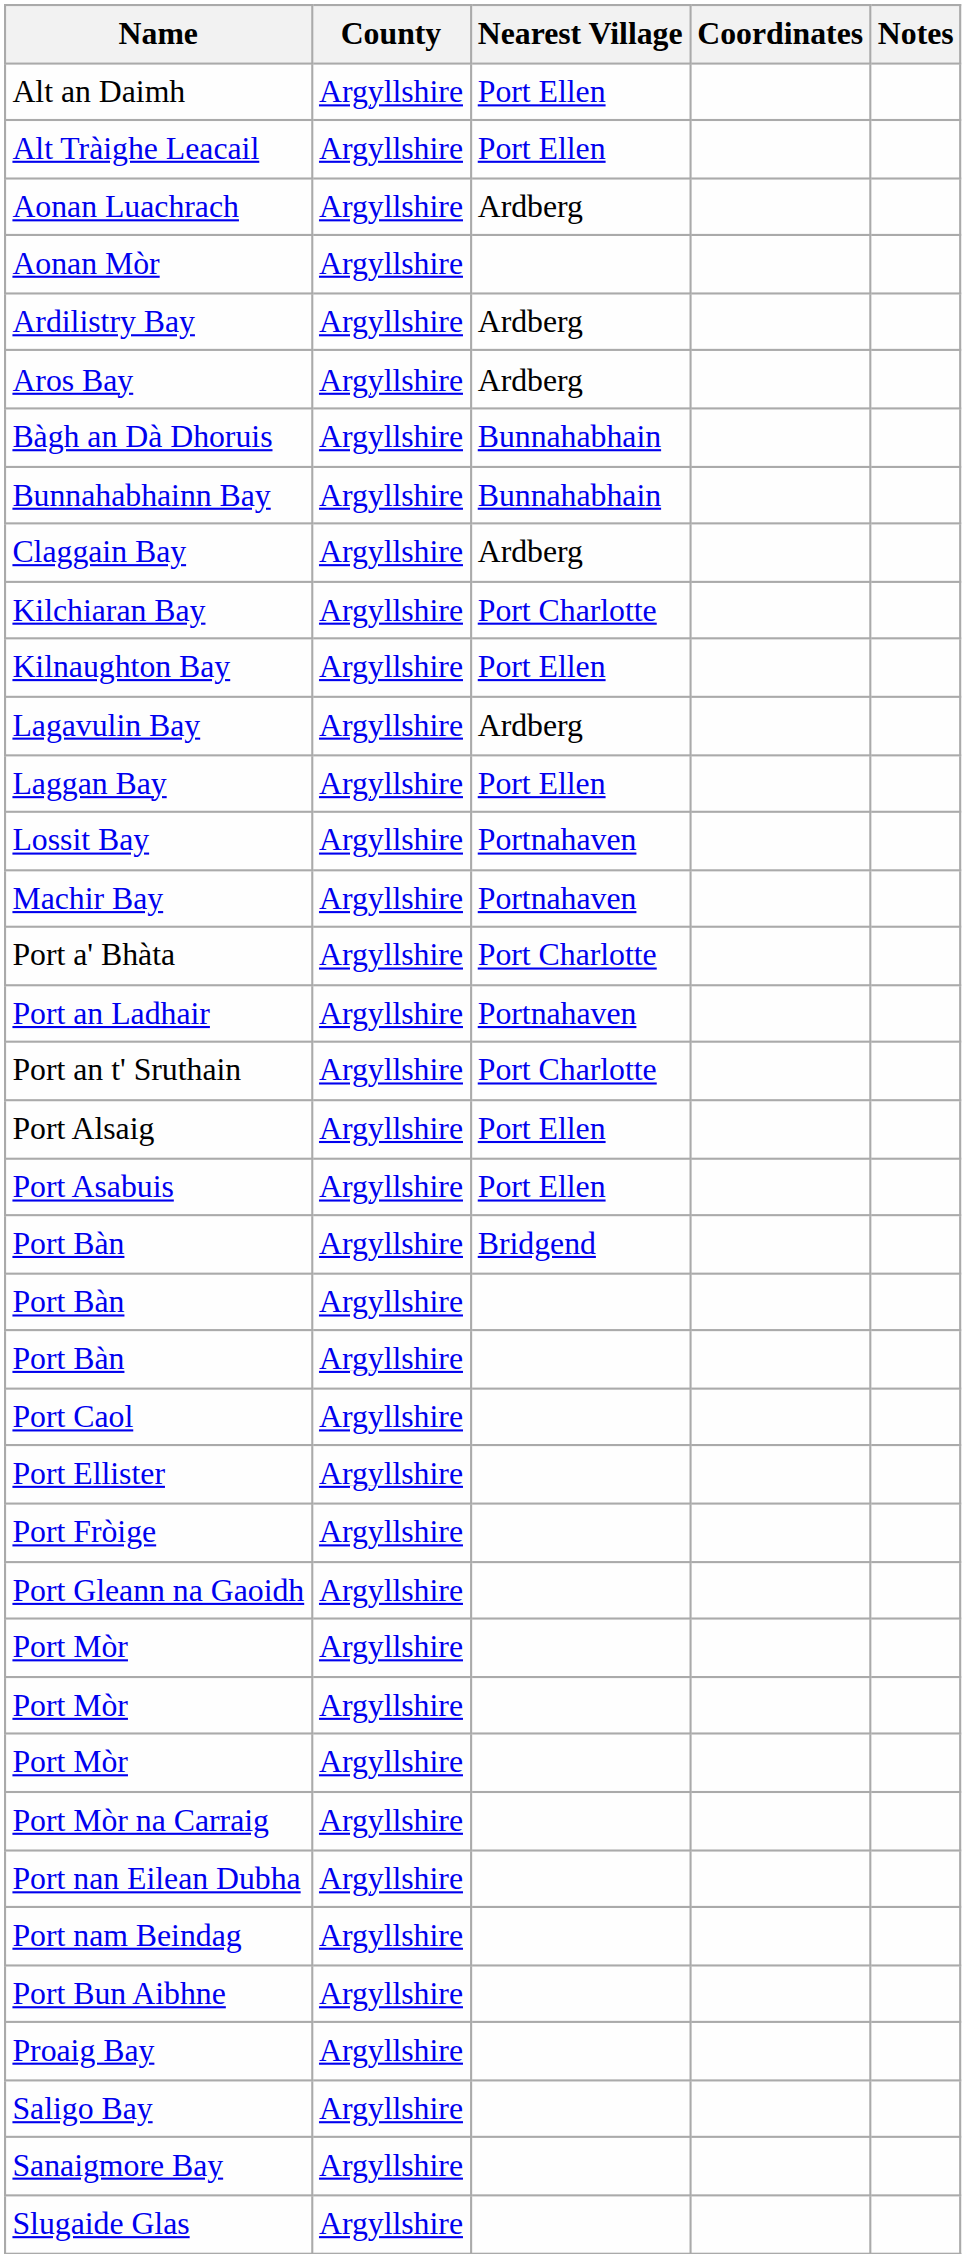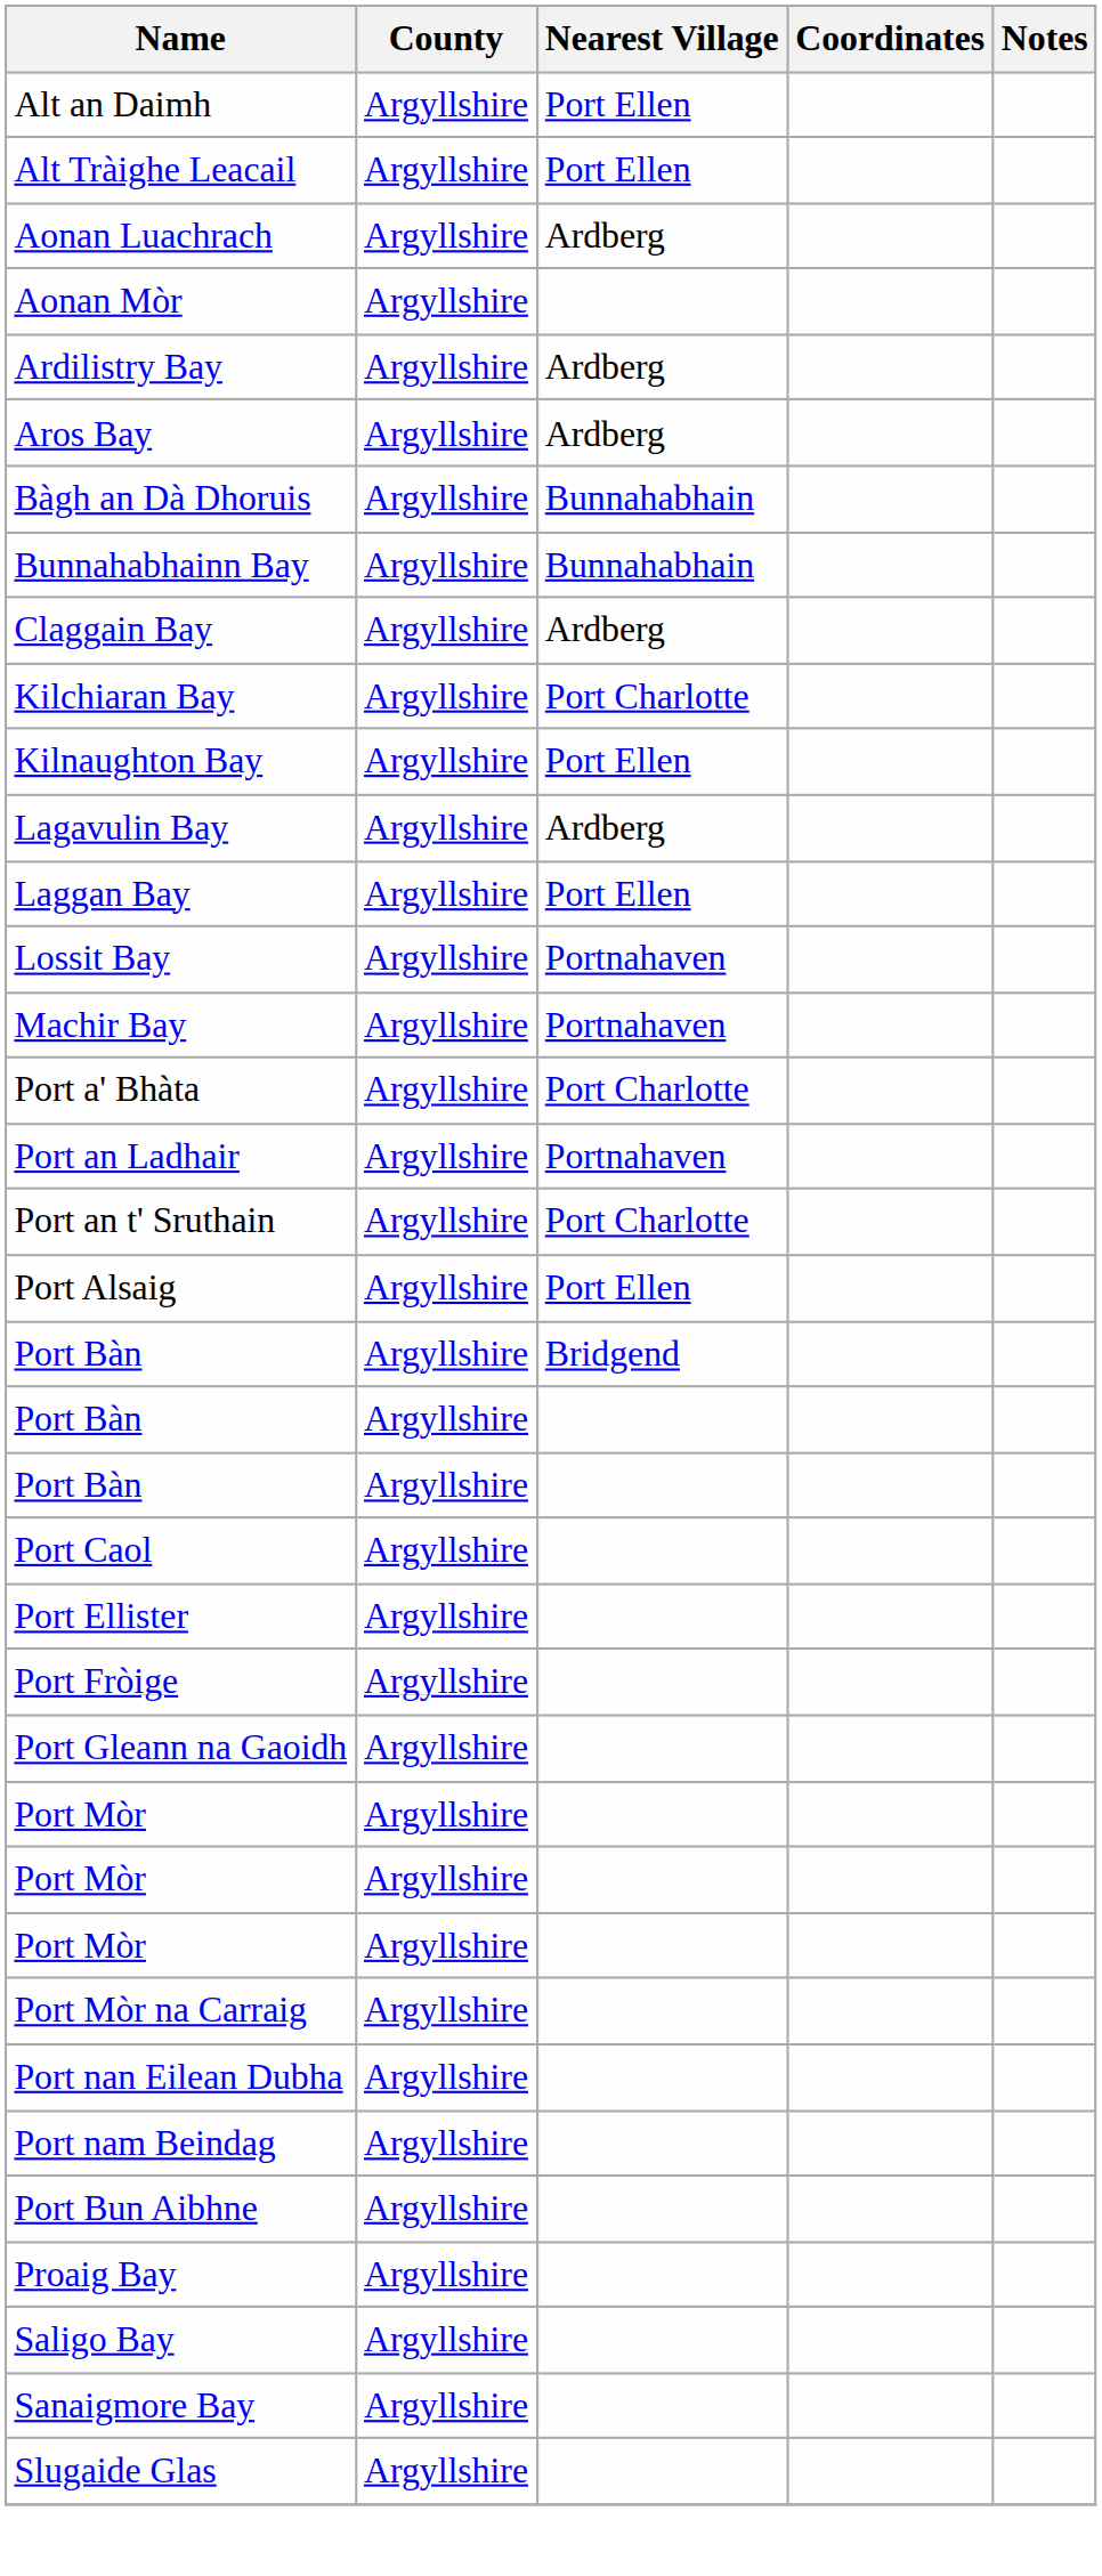- row: Port Asabuis | Argyllshire | Port Ellen
